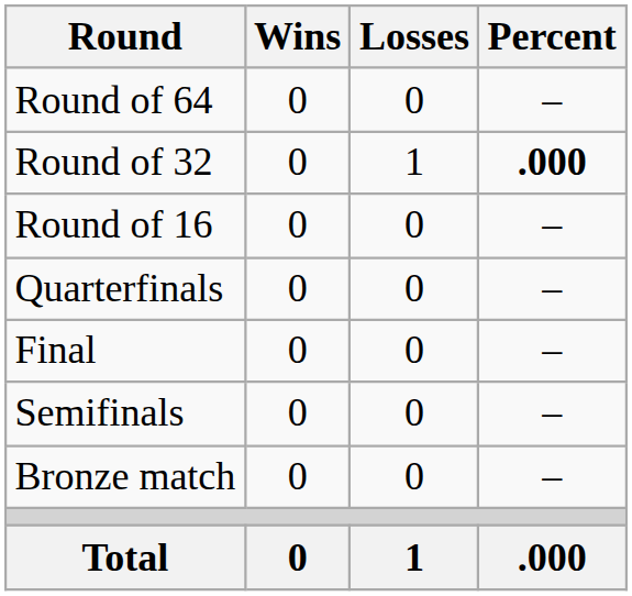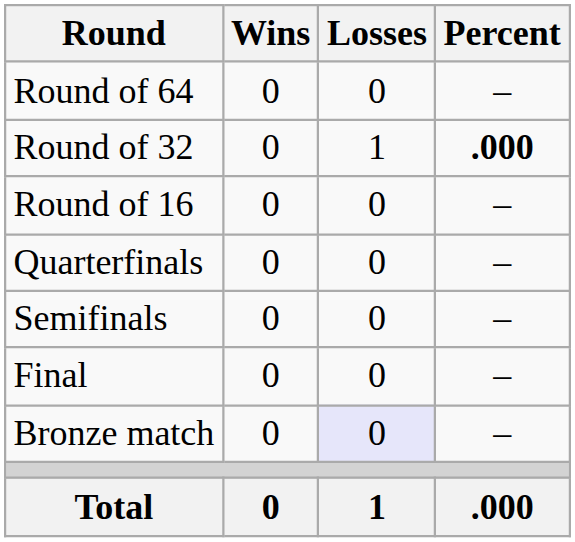rows swapped: Semifinals <-> Final
Bronze match | Losses: no background -> lavender background
